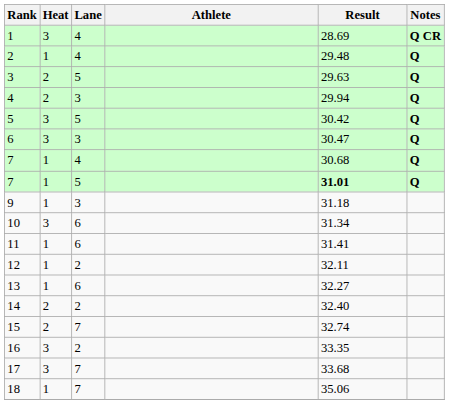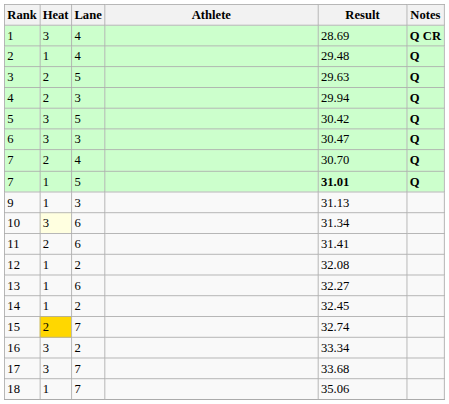7 / 4 | Heat: 1 -> 2
7 / 4 | Result: 30.68 -> 30.70
9 | Result: 31.18 -> 31.13
10 | Heat: no background -> lightyellow background
11 | Heat: 1 -> 2
12 | Result: 32.11 -> 32.08
14 | Heat: 2 -> 1
14 | Result: 32.40 -> 32.45
15 | Heat: no background -> gold background
16 | Result: 33.35 -> 33.34
